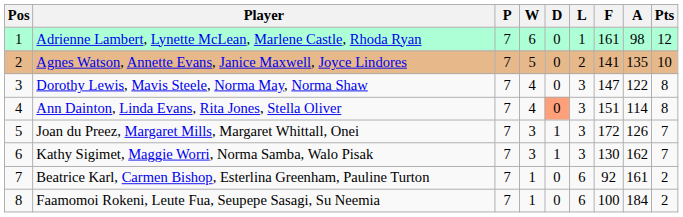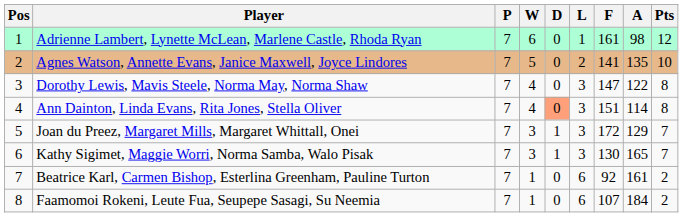Joan du Preez, Margaret Mills, Margaret Whittall, Onei | A: 126 -> 129
Kathy Sigimet, Maggie Worri, Norma Samba, Walo Pisak | A: 162 -> 165
Faamomoi Rokeni, Leute Fua, Seupepe Sasagi, Su Neemia | F: 100 -> 107
